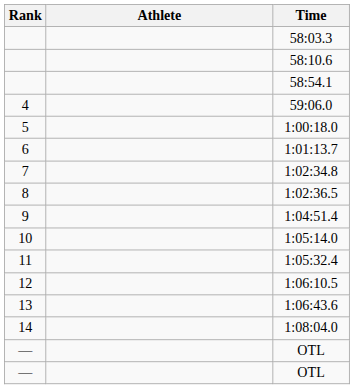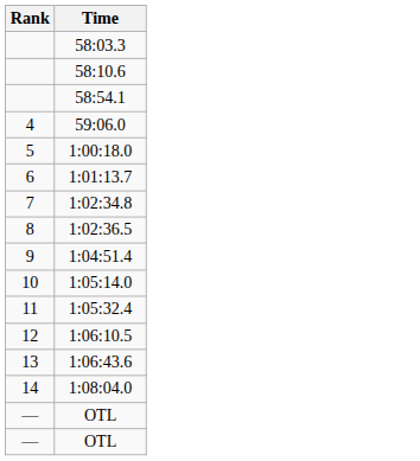- column: Athlete
